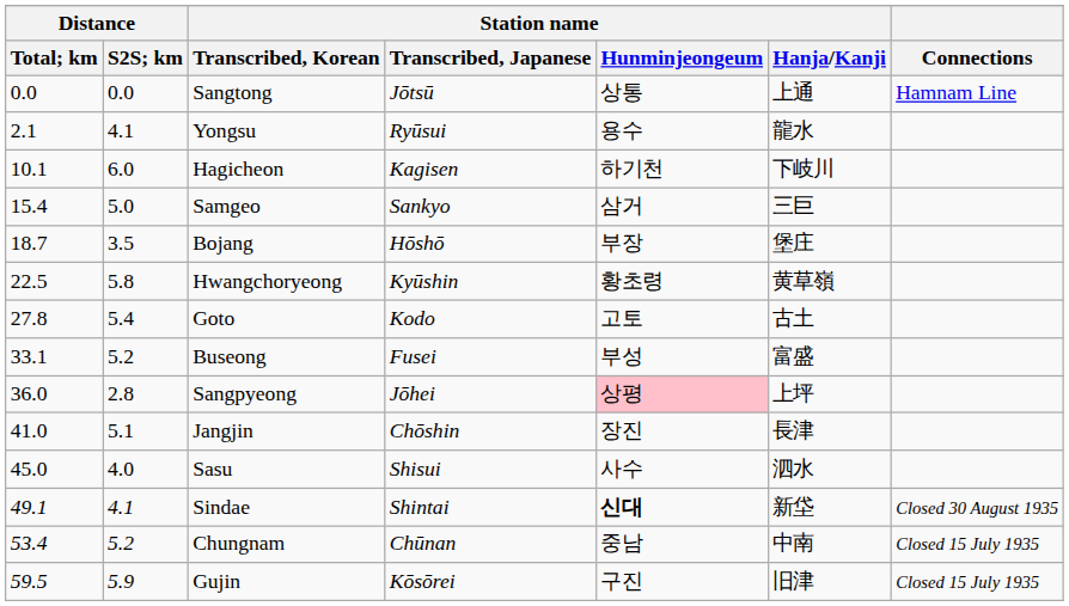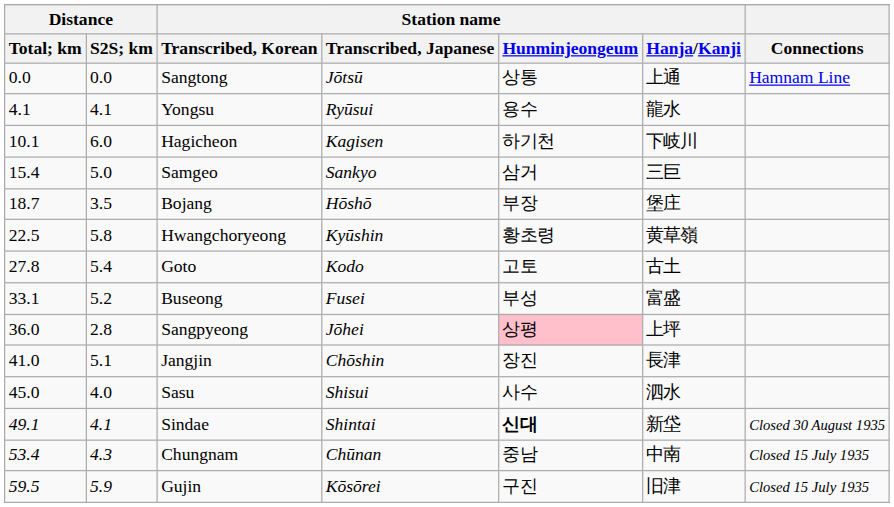Yongsu | Distance / Total; km: 2.1 -> 4.1
Chungnam | Distance / S2S; km: 5.2 -> 4.3
